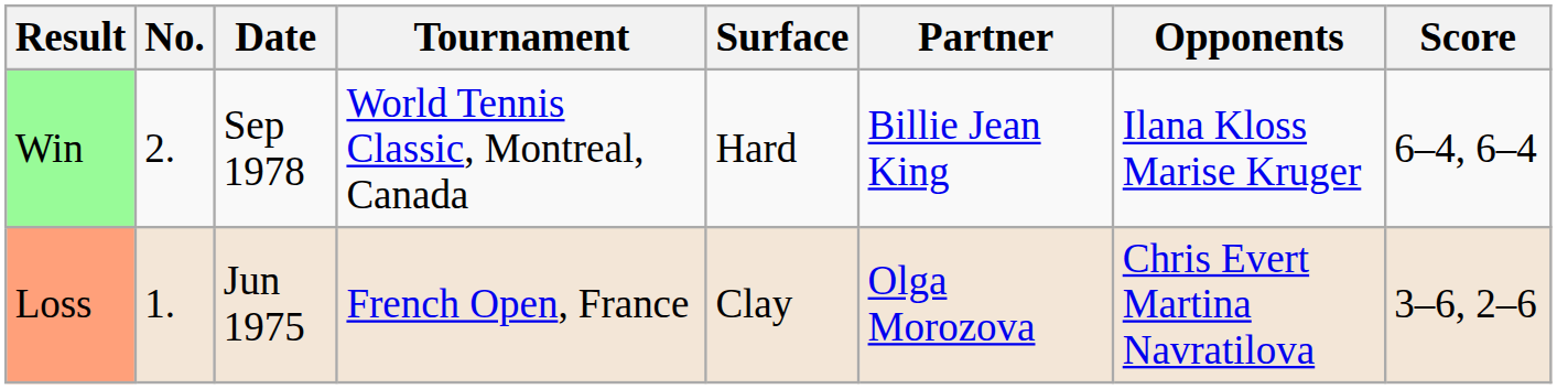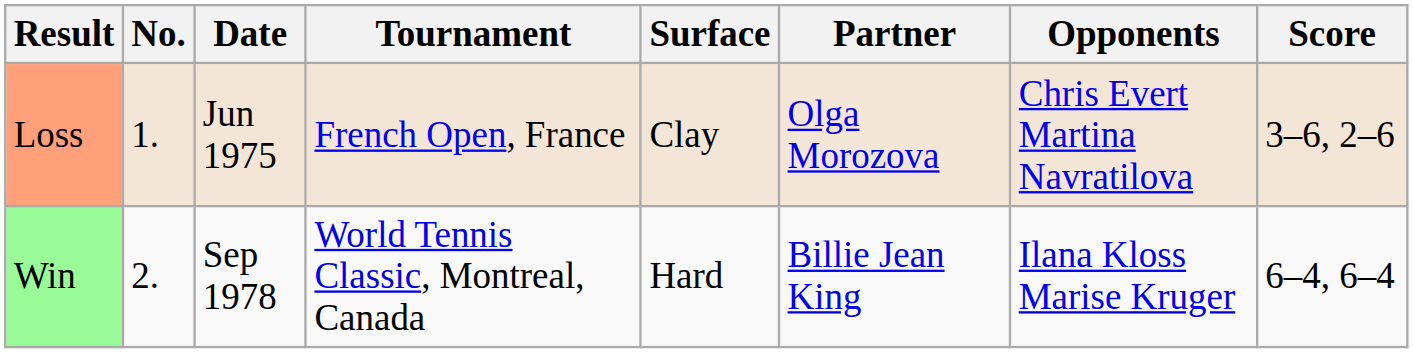rows swapped: Loss <-> Win
